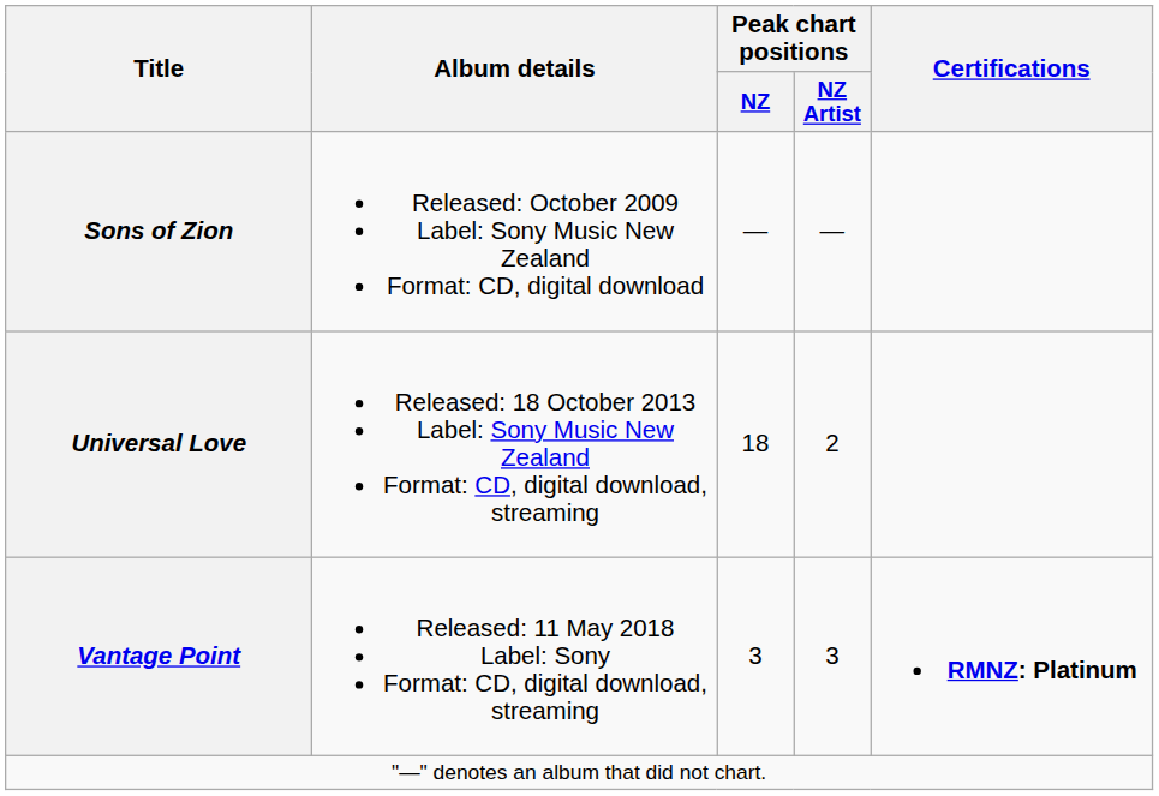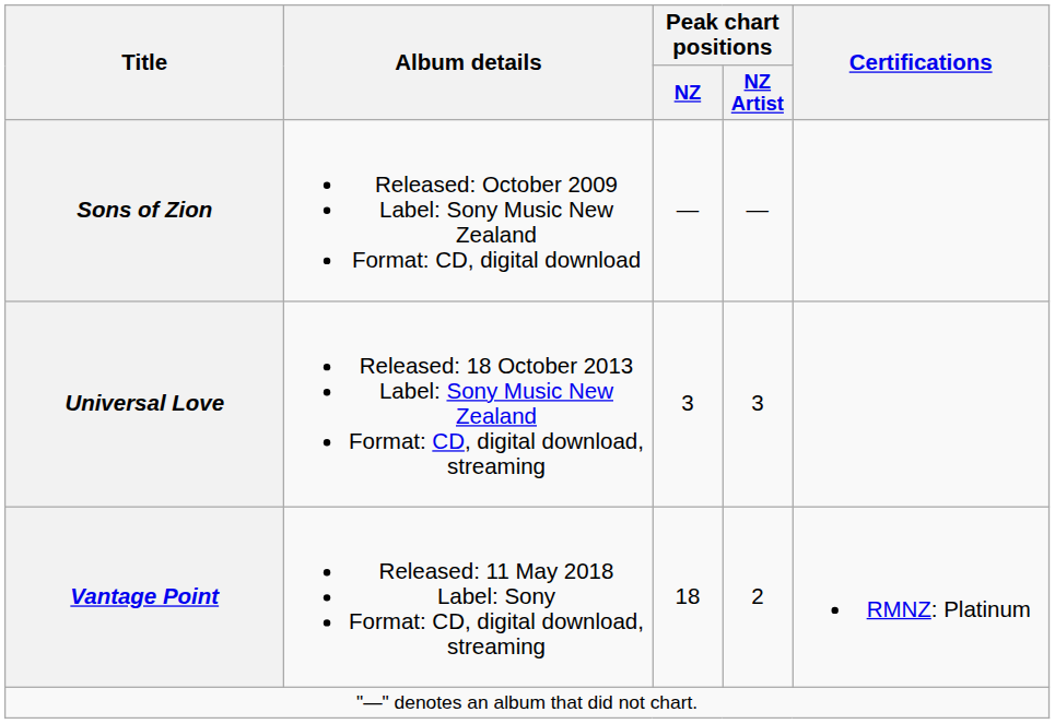Universal Love | Peak chart positions / NZ: 18 -> 3
Universal Love | Peak chart positions / NZ Artist: 2 -> 3
Vantage Point | Peak chart positions / NZ: 3 -> 18
Vantage Point | Peak chart positions / NZ Artist: 3 -> 2
Vantage Point | Certifications: bold -> normal
